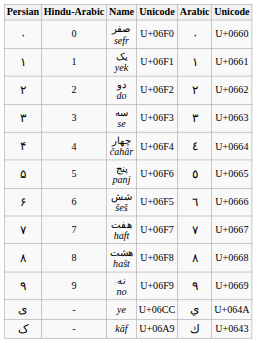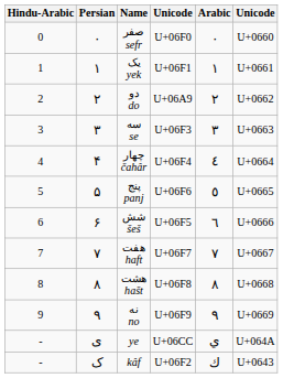columns swapped: Hindu-Arabic <-> Persian
دو do | column 4: U+06F2 -> U+06A9
kâf | column 4: U+06A9 -> U+06F2
